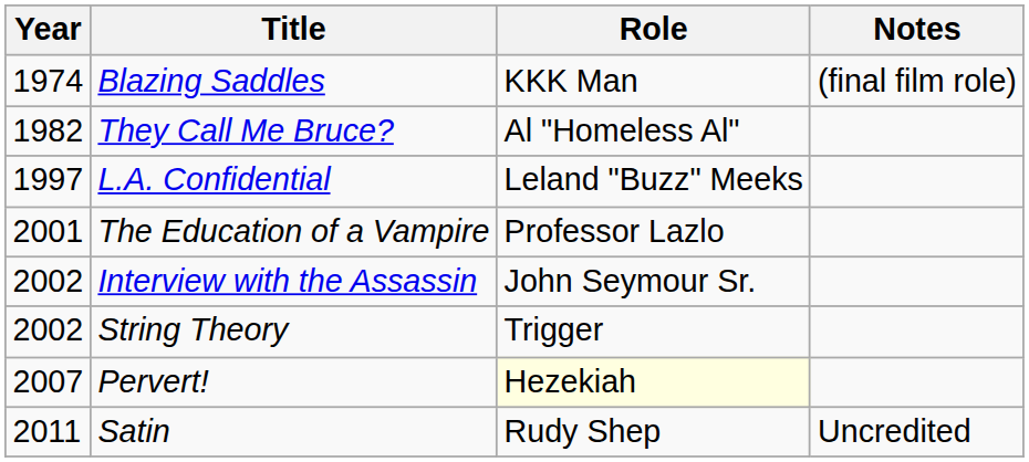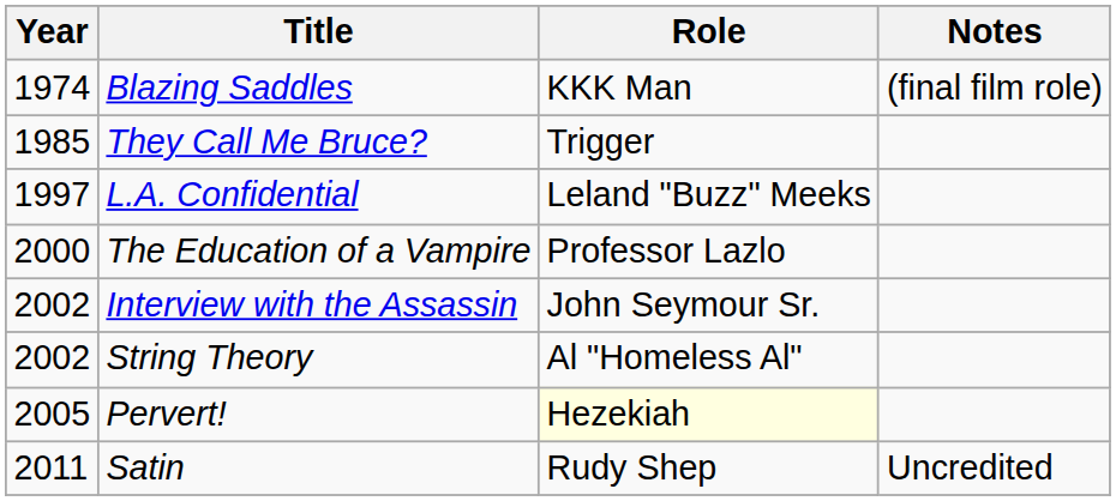They Call Me Bruce? | Year: 1982 -> 1985
They Call Me Bruce? | Role: Al "Homeless Al" -> Trigger
The Education of a Vampire | Year: 2001 -> 2000
String Theory | Role: Trigger -> Al "Homeless Al"
Pervert! | Year: 2007 -> 2005
